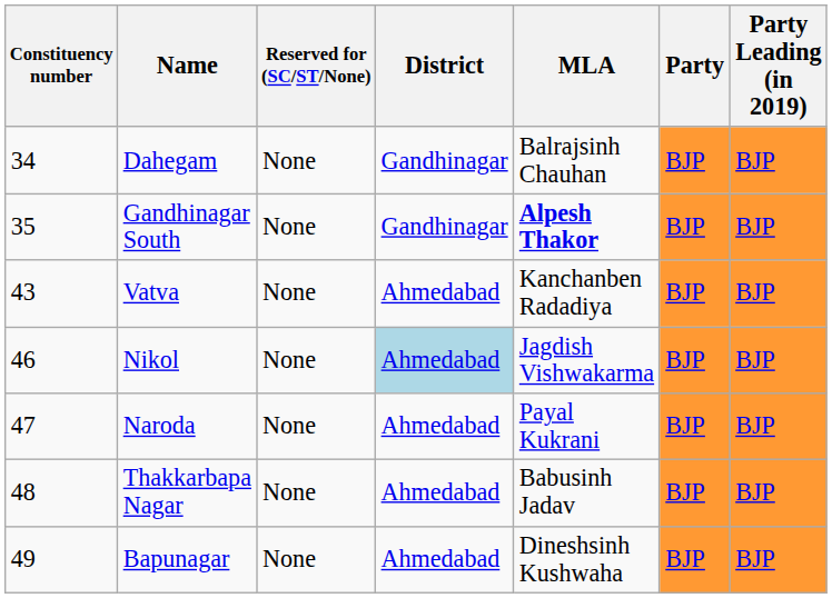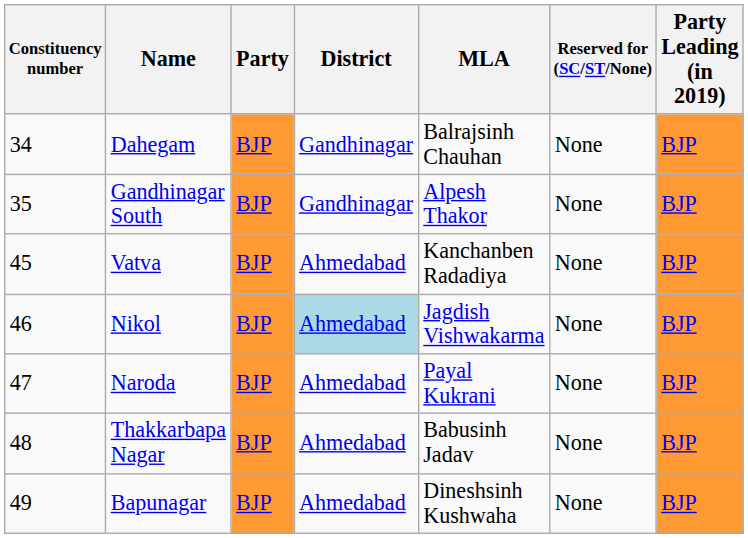columns swapped: Reserved for (SC/ST/None) <-> Party
Gandhinagar South | MLA: bold -> normal
Vatva | Constituency number: 43 -> 45
